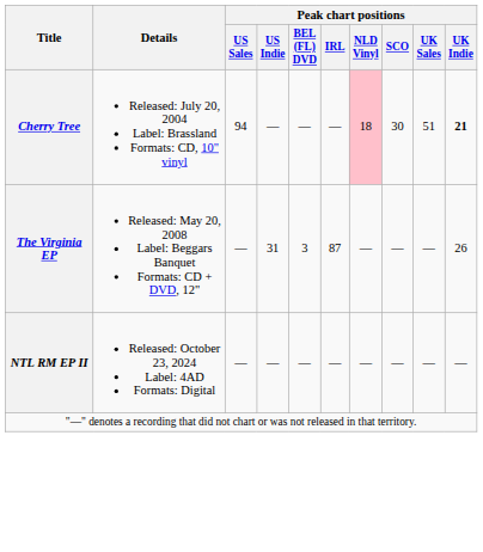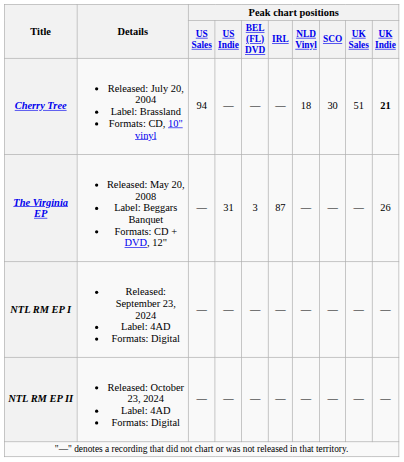Cherry Tree | Peak chart positions / NLD Vinyl: pink background -> no background
+ row: NTL RM EP I | Released: September 23, 2024 Label: 4AD Formats: Digital | — | — | — | — | — | — | — | —
